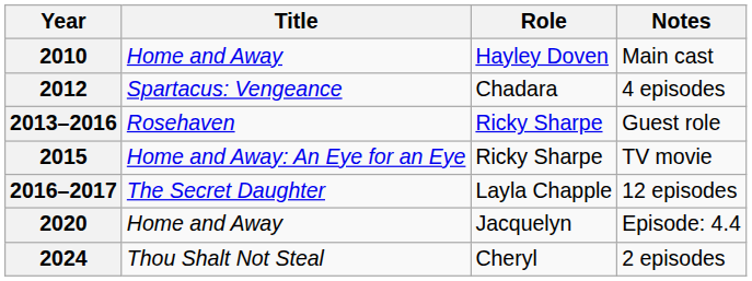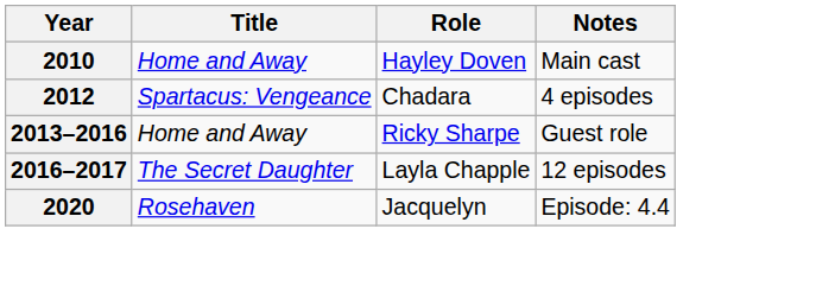2013–2016 | Title: Rosehaven -> Home and Away
- row: 2015 | Home and Away: An Eye for an Eye | Ricky Sharpe | TV movie
2020 | Title: Home and Away -> Rosehaven
- row: 2024 | Thou Shalt Not Steal | Cheryl | 2 episodes
